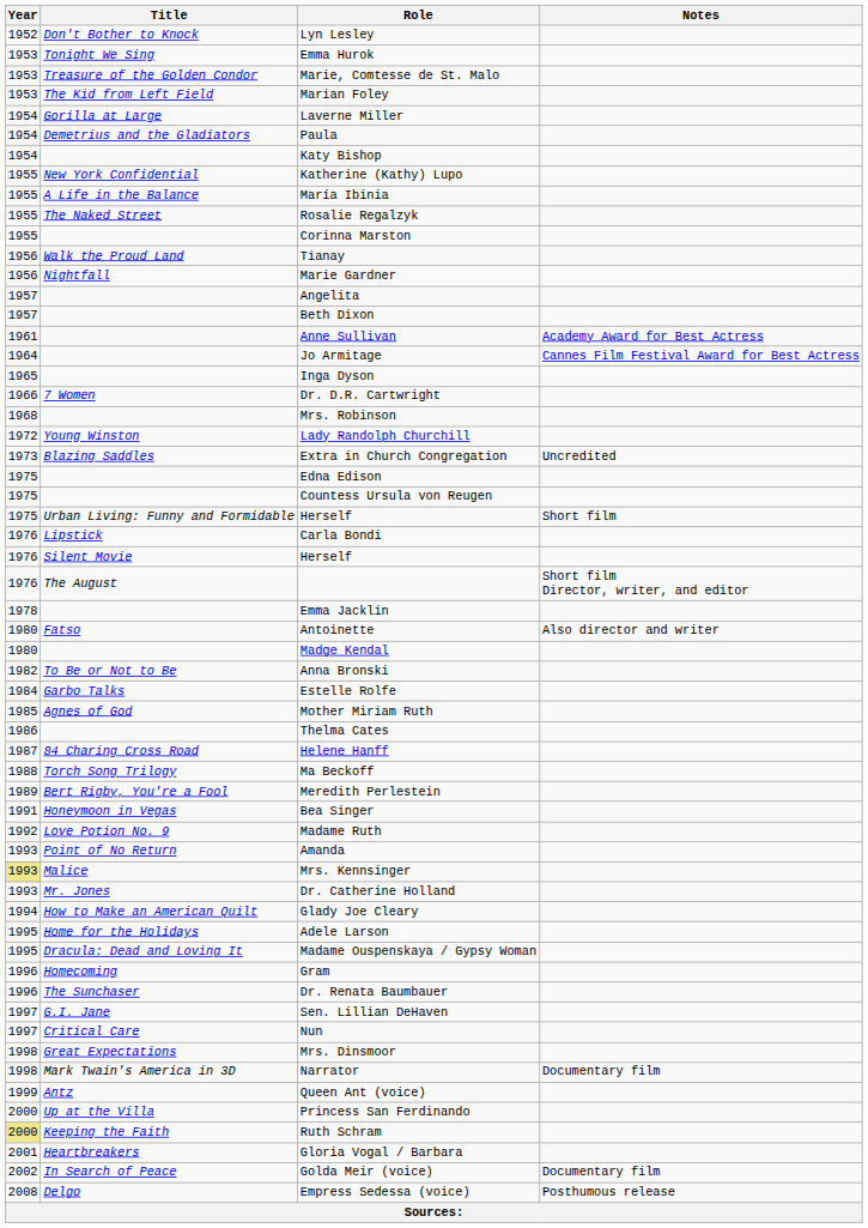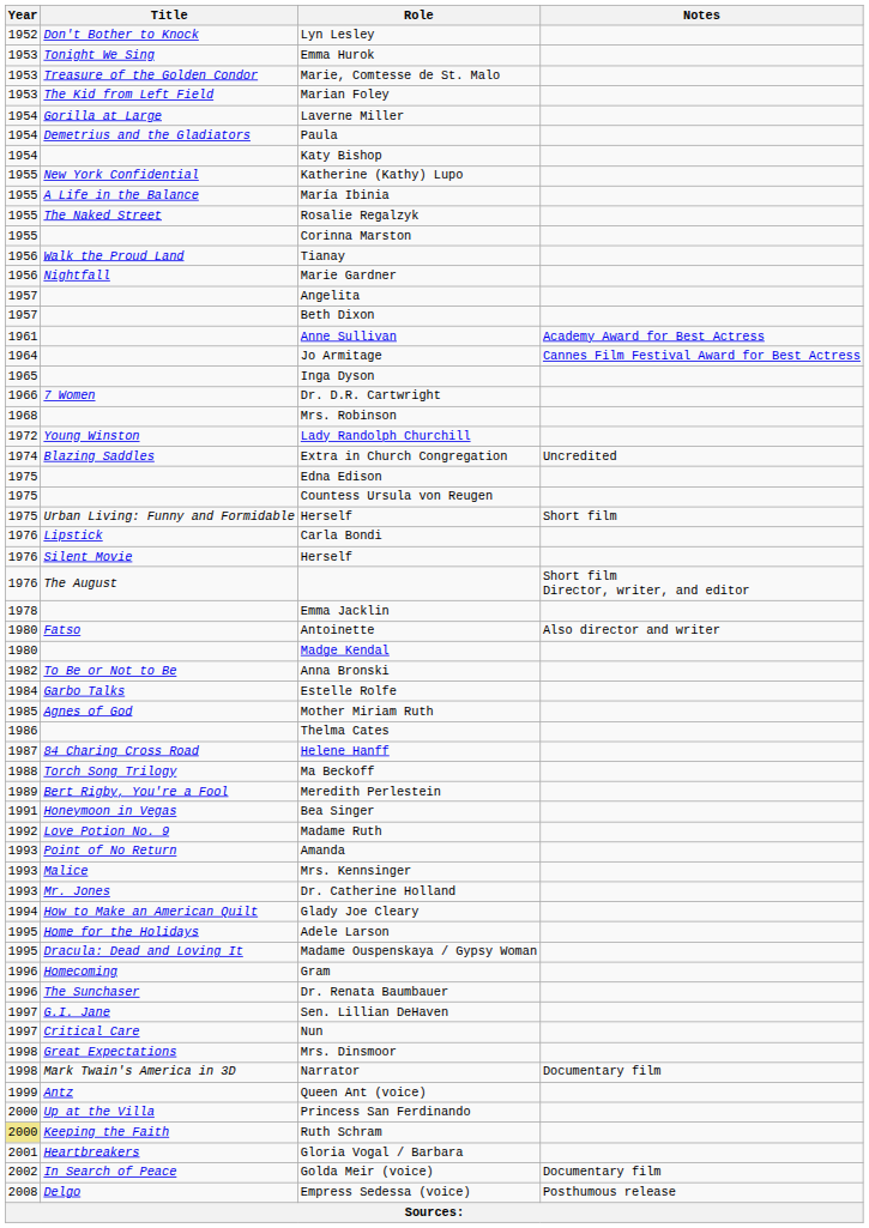Extra in Church Congregation | Year: 1973 -> 1974
Mrs. Kennsinger | Year: khaki background -> no background
